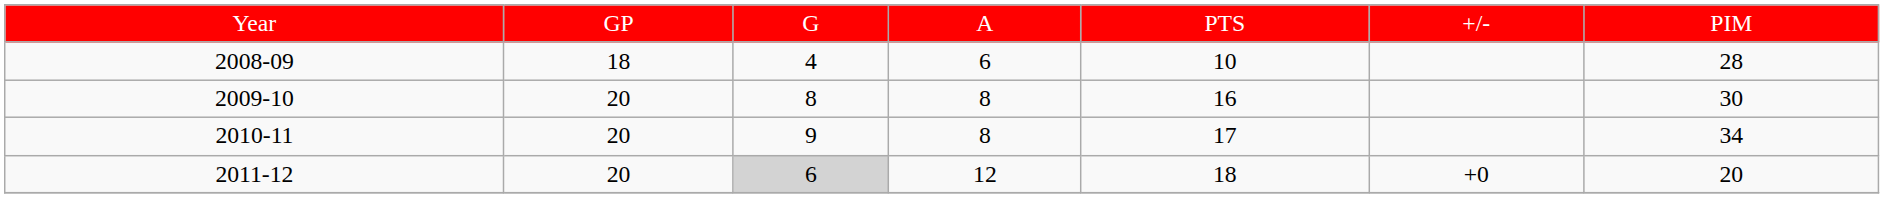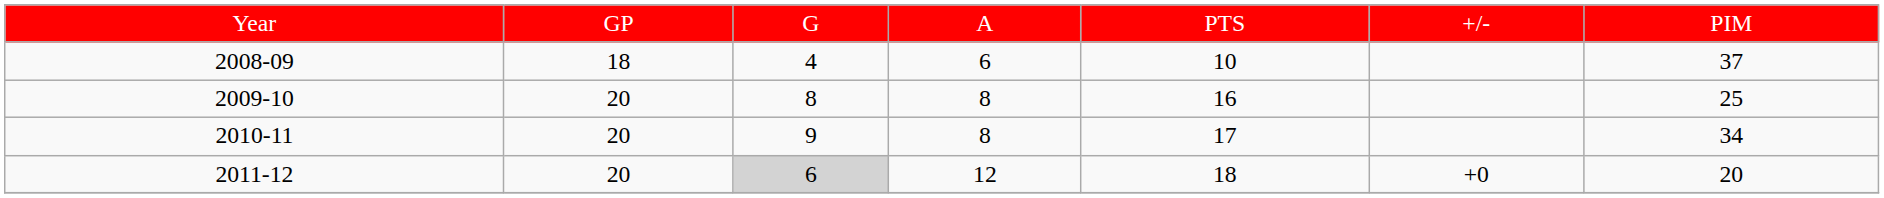2008-09 | column 7: 28 -> 37
2009-10 | column 7: 30 -> 25
